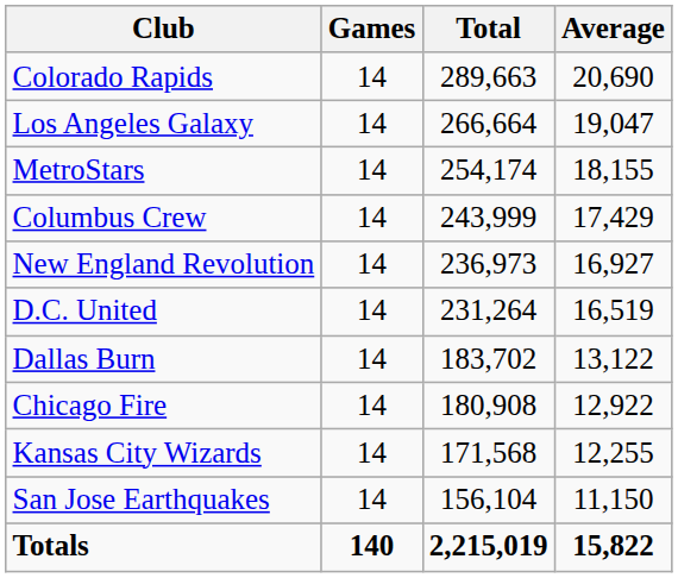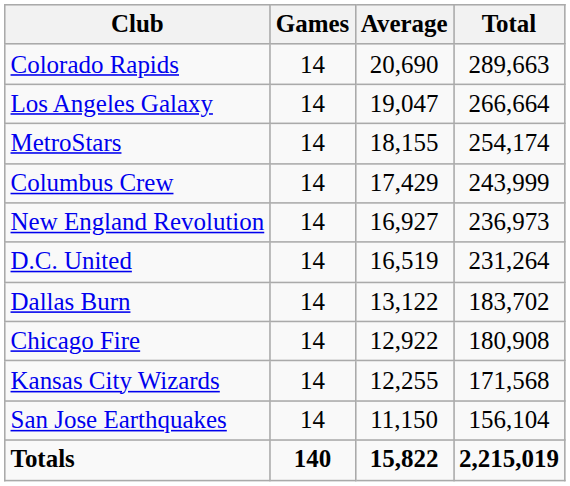columns swapped: Total <-> Average
